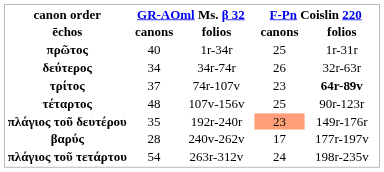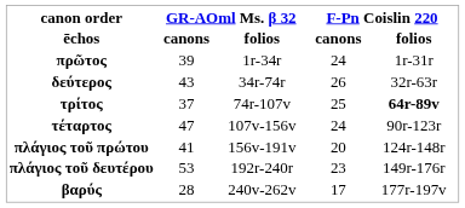πρῶτος | GR-AOml Ms. β 32 / canons: 40 -> 39
πρῶτος | F-Pn Coislin 220 / canons: 25 -> 24
δεύτερος | GR-AOml Ms. β 32 / canons: 34 -> 43
τρίτος | F-Pn Coislin 220 / canons: 23 -> 25
τέταρτος | GR-AOml Ms. β 32 / canons: 48 -> 47
τέταρτος | F-Pn Coislin 220 / canons: 25 -> 24
+ row: πλάγιος τοῦ πρώτου | 41 | 156v-191v | 20 | 124r-148r
πλάγιος τοῦ δευτέρου | GR-AOml Ms. β 32 / canons: 35 -> 53
πλάγιος τοῦ δευτέρου | F-Pn Coislin 220 / canons: lightsalmon background -> no background
- row: πλάγιος τοῦ τετάρτου | 54 | 263r-312v | 24 | 198r-235v
